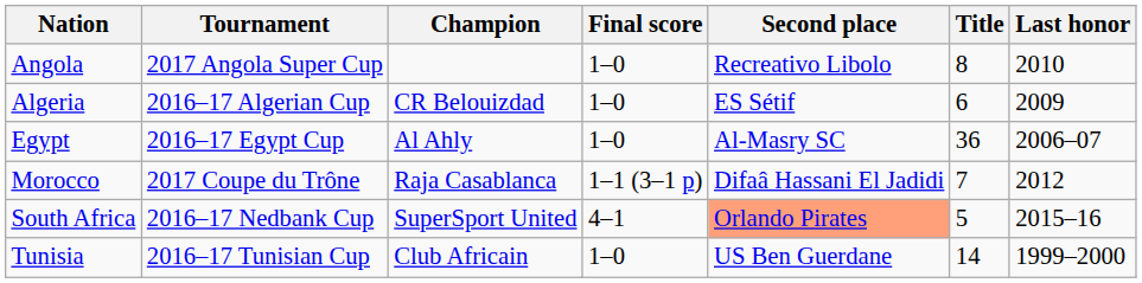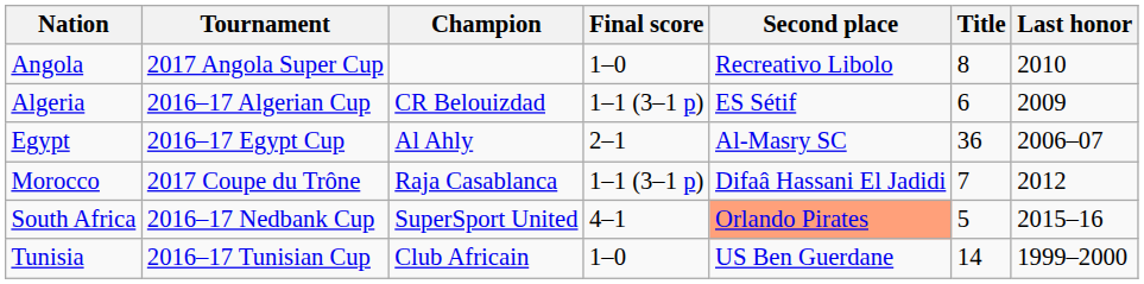Algeria | Final score: 1–0 -> 1–1 (3–1 p)
Egypt | Final score: 1–0 -> 2–1
